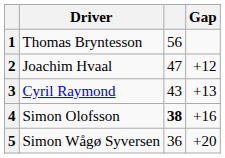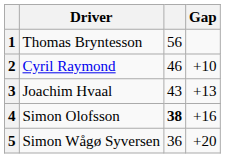2 | Driver: Joachim Hvaal -> Cyril Raymond
2 | column 3: 47 -> 46
2 | Gap: +12 -> +10
3 | Driver: Cyril Raymond -> Joachim Hvaal
